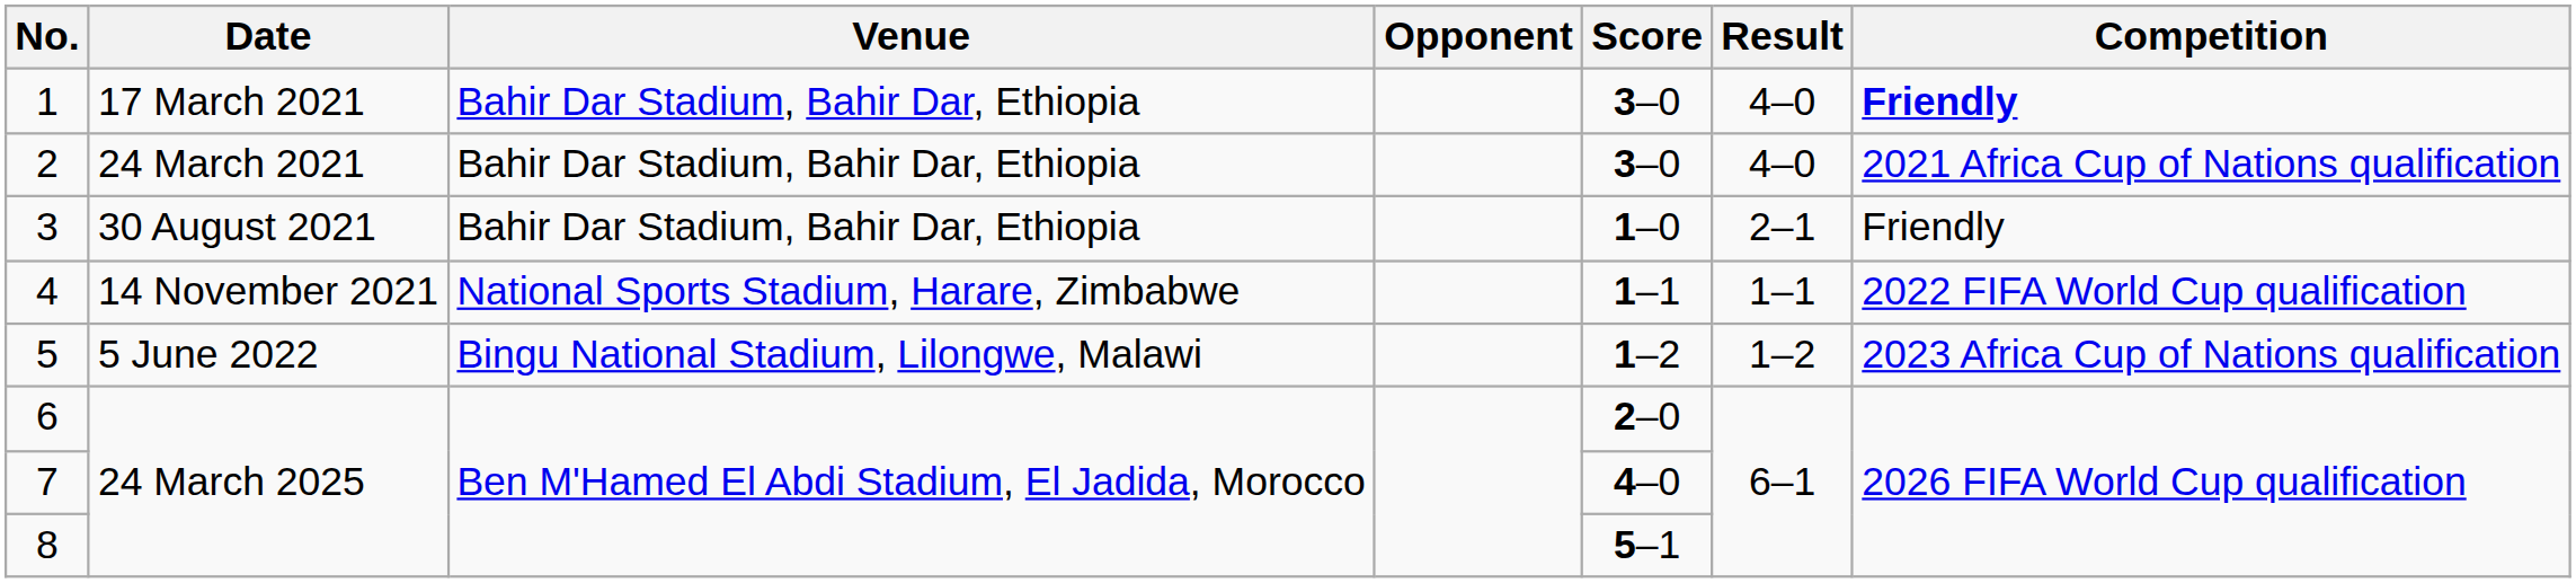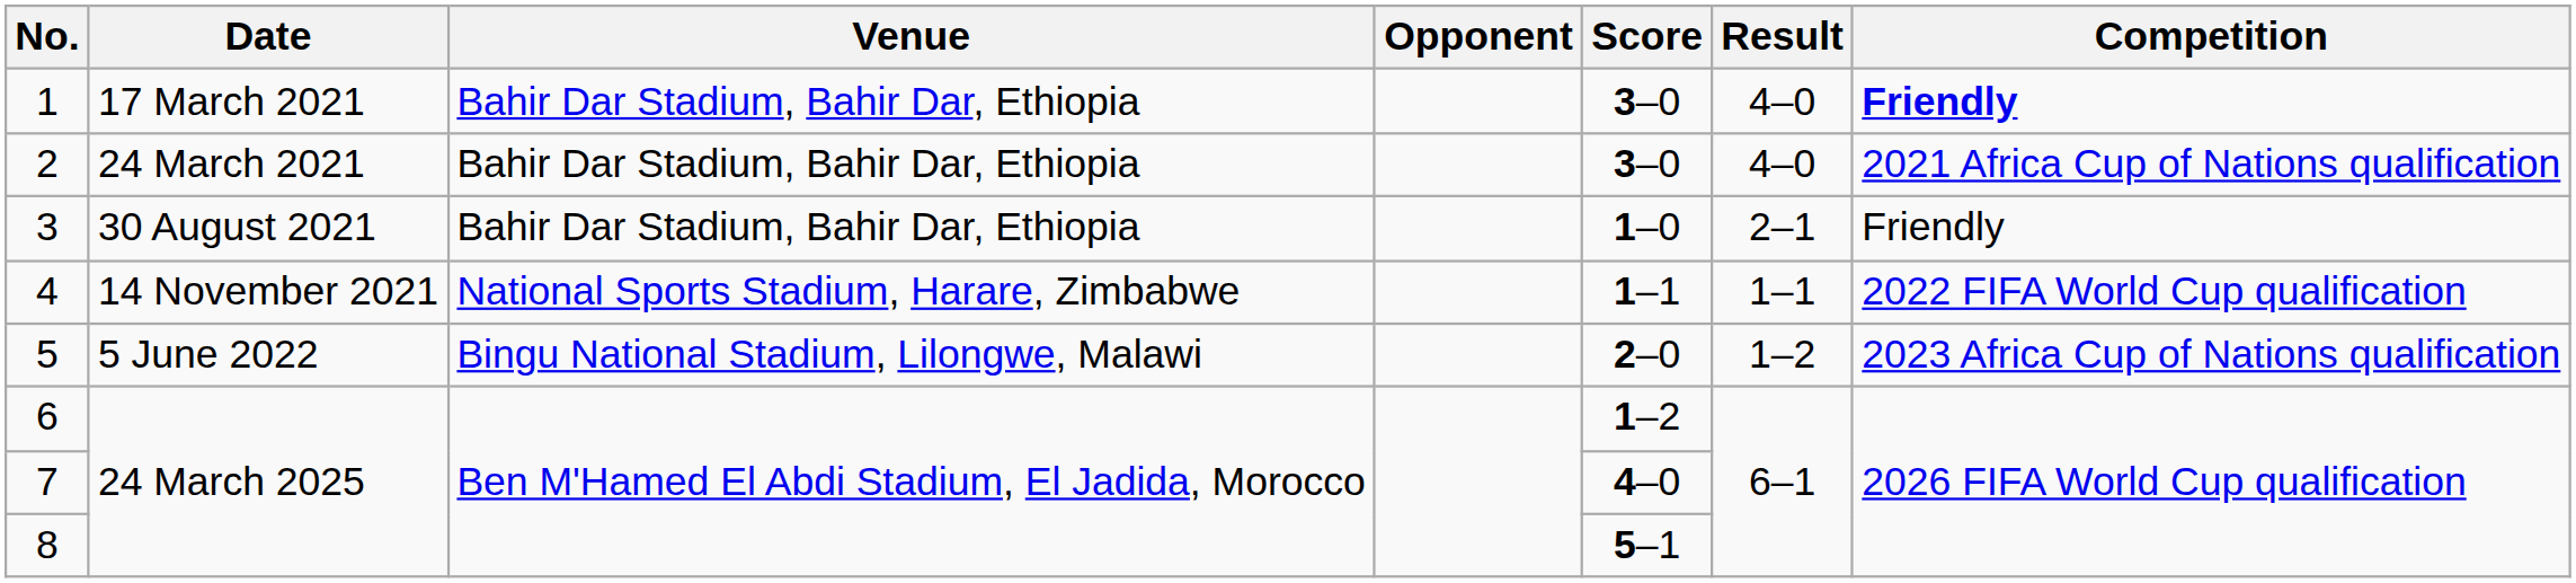5 | Score: 1–2 -> 2–0
6 | Score: 2–0 -> 1–2
